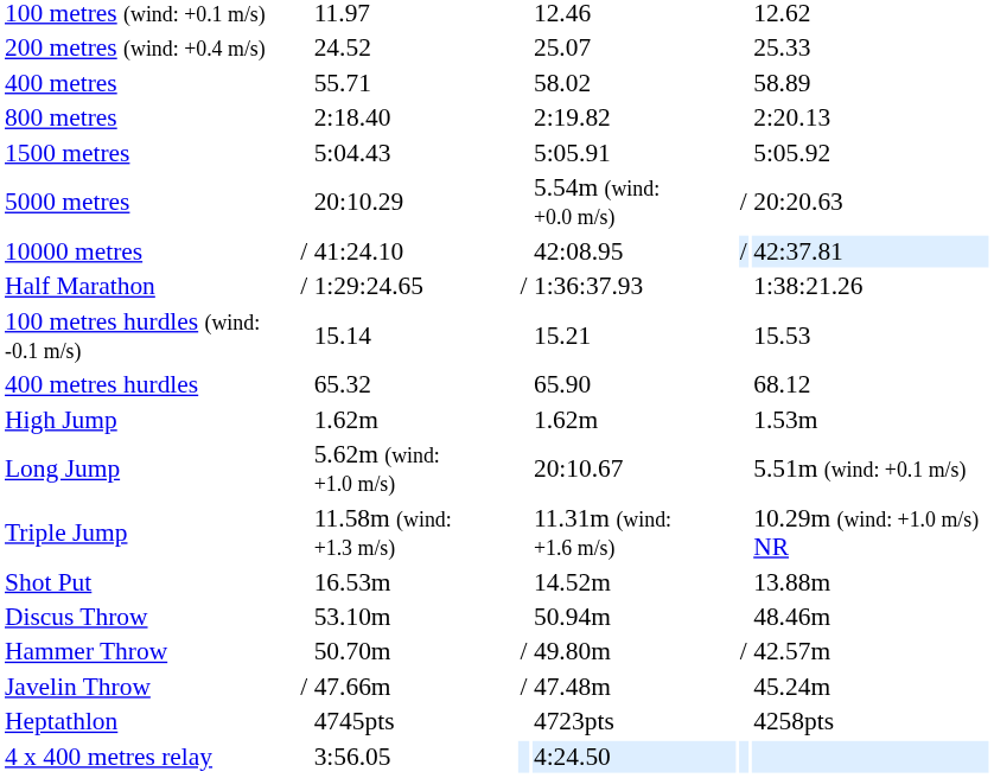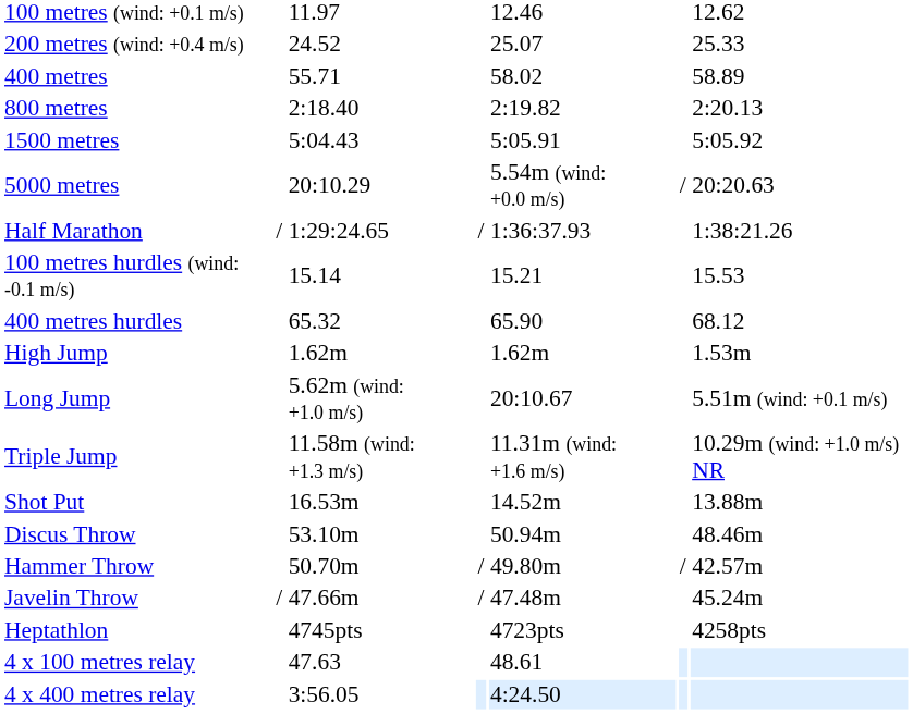- row: 10000 metres | / | 41:24.10 | 42:08.95 | / | 42:37.81
+ row: 4 x 100 metres relay | 47.63 | 48.61
